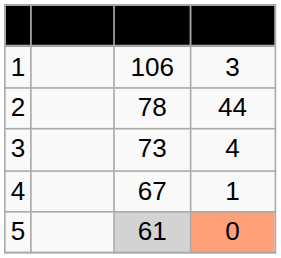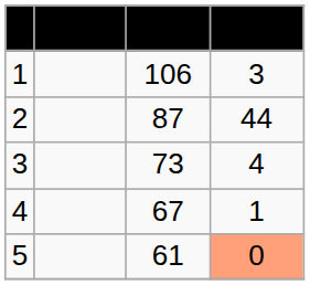2 | Caps: 78 -> 87
5 | Caps: lightgrey background -> no background
